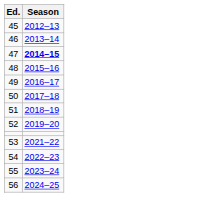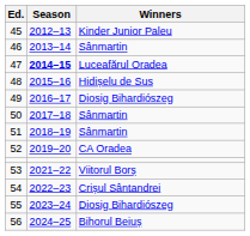+ column: Winners | Kinder Junior Paleu | Sânmartin | Luceafărul Oradea | Hidișelu de Sus | Diosig Bihardiószeg | Sânmartin | Sânmartin | CA Oradea | Viitorul Borș | Crișul Sântandrei | Diosig Bihardiószeg | Bihorul Beiuș
